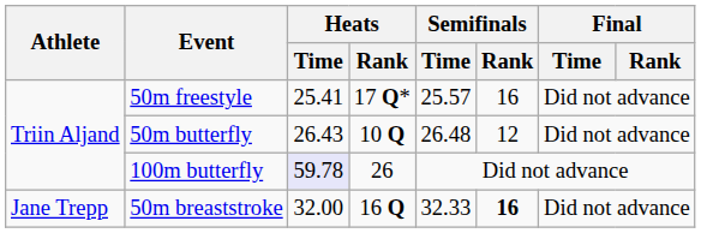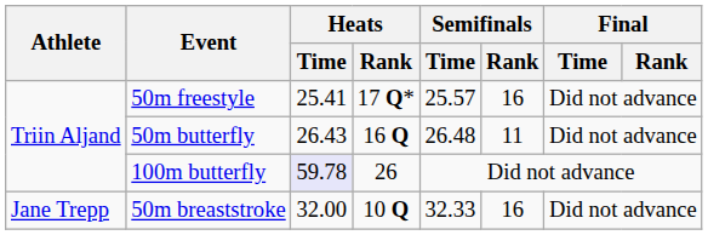50m butterfly | Heats / Rank: 10 Q -> 16 Q
50m butterfly | Semifinals / Rank: 12 -> 11
50m breaststroke | Heats / Rank: 16 Q -> 10 Q
50m breaststroke | Semifinals / Rank: bold -> normal
